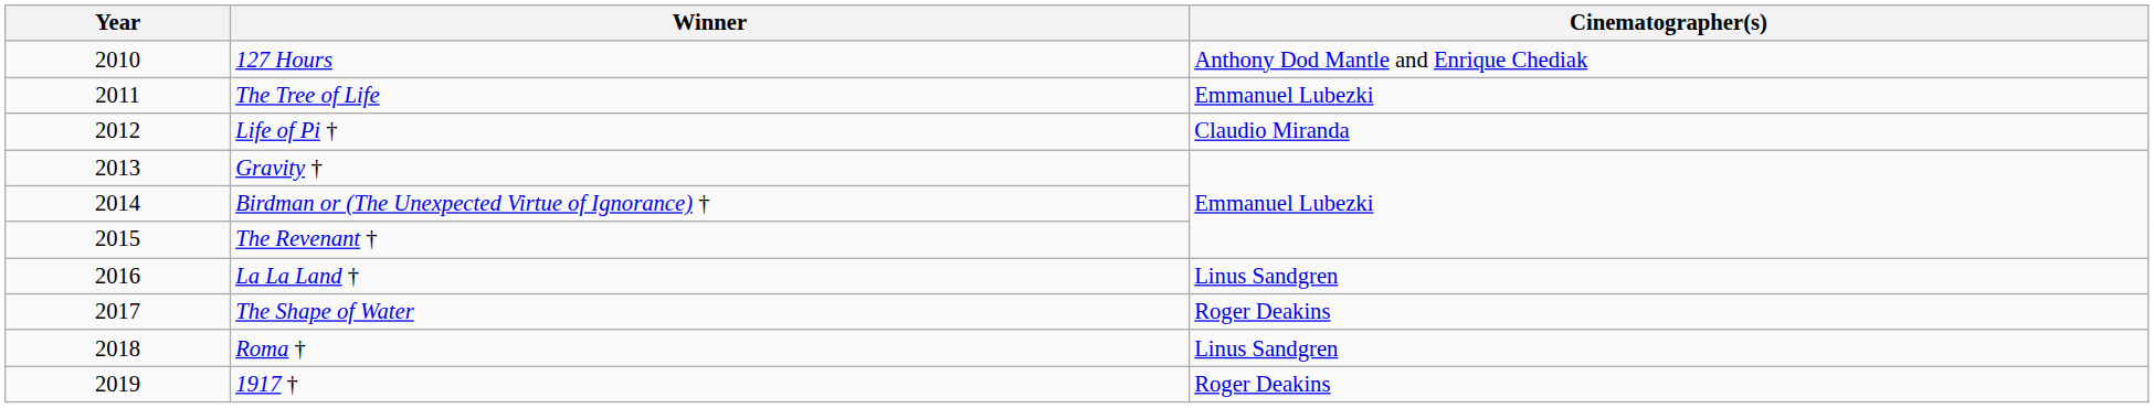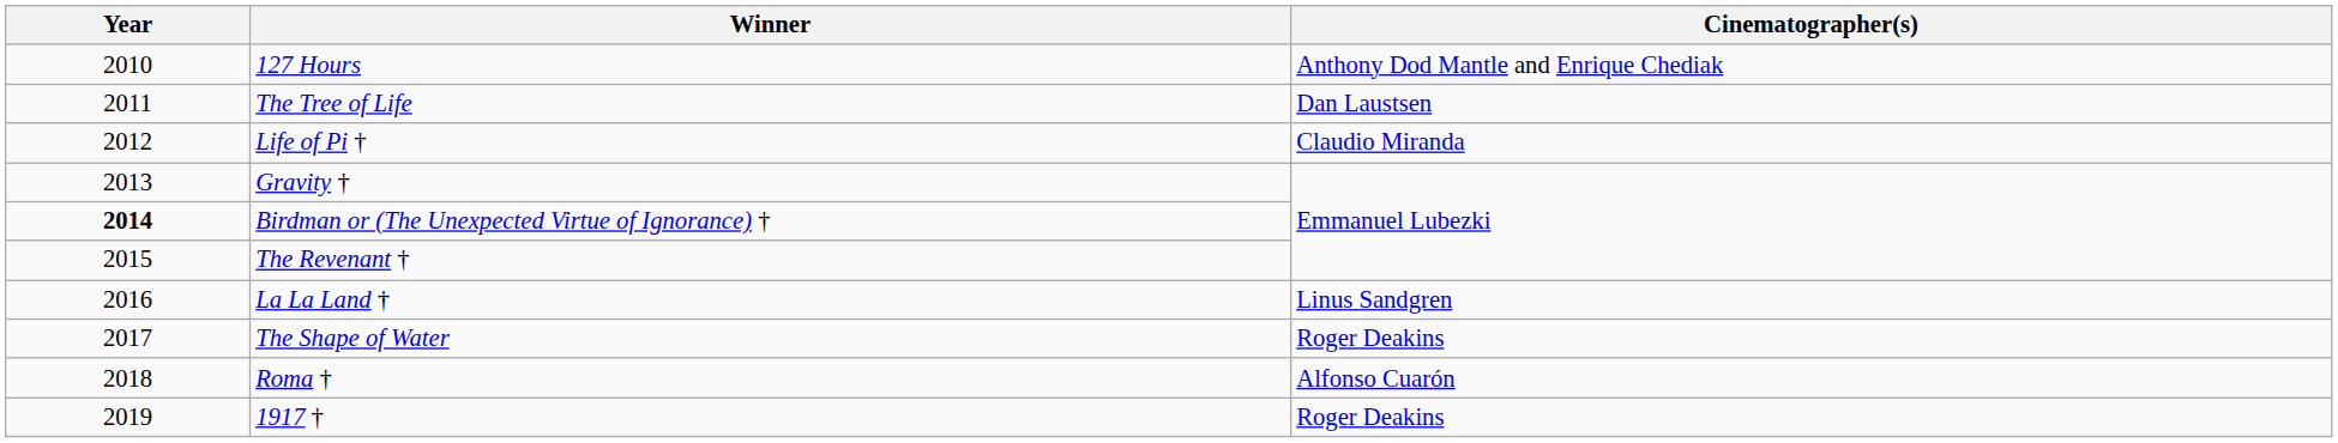The Tree of Life | Cinematographer(s): Emmanuel Lubezki -> Dan Laustsen
Birdman or (The Unexpected Virtue of Ignorance) † | Year: normal -> bold
Roma † | Cinematographer(s): Linus Sandgren -> Alfonso Cuarón
